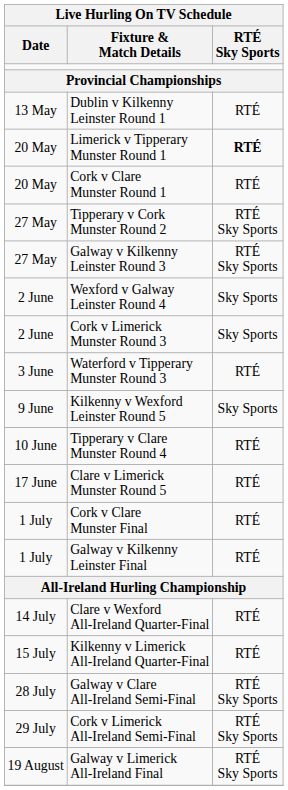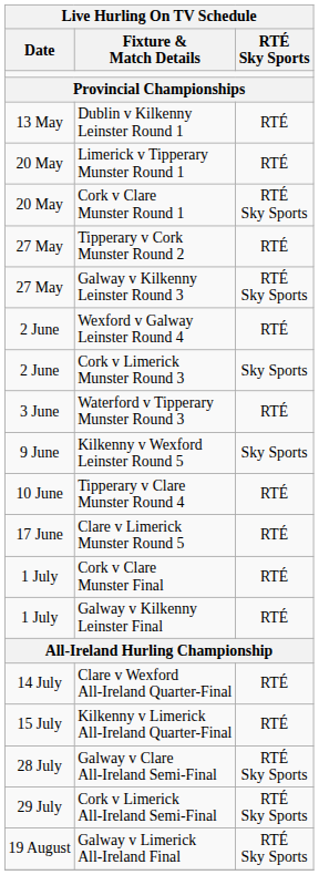Limerick v Tipperary Munster Round 1 | RTÉ Sky Sports: bold -> normal
Cork v Clare Munster Round 1 | RTÉ Sky Sports: RTÉ -> RTÉ Sky Sports
Tipperary v Cork Munster Round 2 | RTÉ Sky Sports: RTÉ Sky Sports -> RTÉ
Wexford v Galway Leinster Round 4 | RTÉ Sky Sports: Sky Sports -> RTÉ
